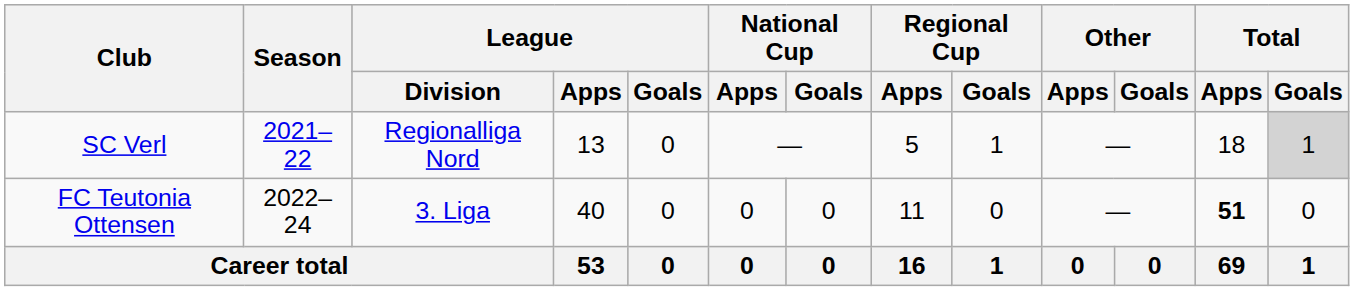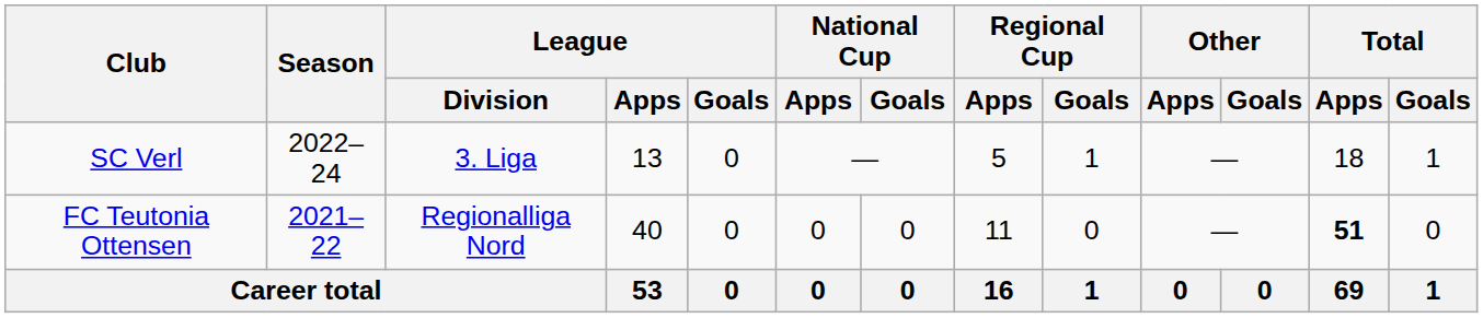SC Verl | Season: 2021–22 -> 2022–24
SC Verl | League / Division: Regionalliga Nord -> 3. Liga
SC Verl | Total / Goals: lightgrey background -> no background
FC Teutonia Ottensen | Season: 2022–24 -> 2021–22
FC Teutonia Ottensen | League / Division: 3. Liga -> Regionalliga Nord
